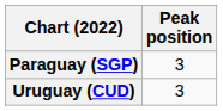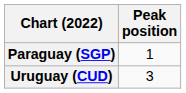Paraguay (SGP) | Peak position: 3 -> 1
